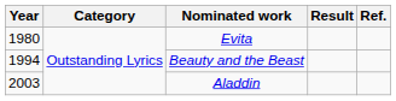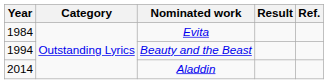Evita | Year: 1980 -> 1984
Aladdin | Year: 2003 -> 2014
